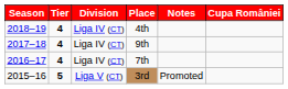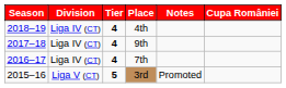columns swapped: Tier <-> Division
